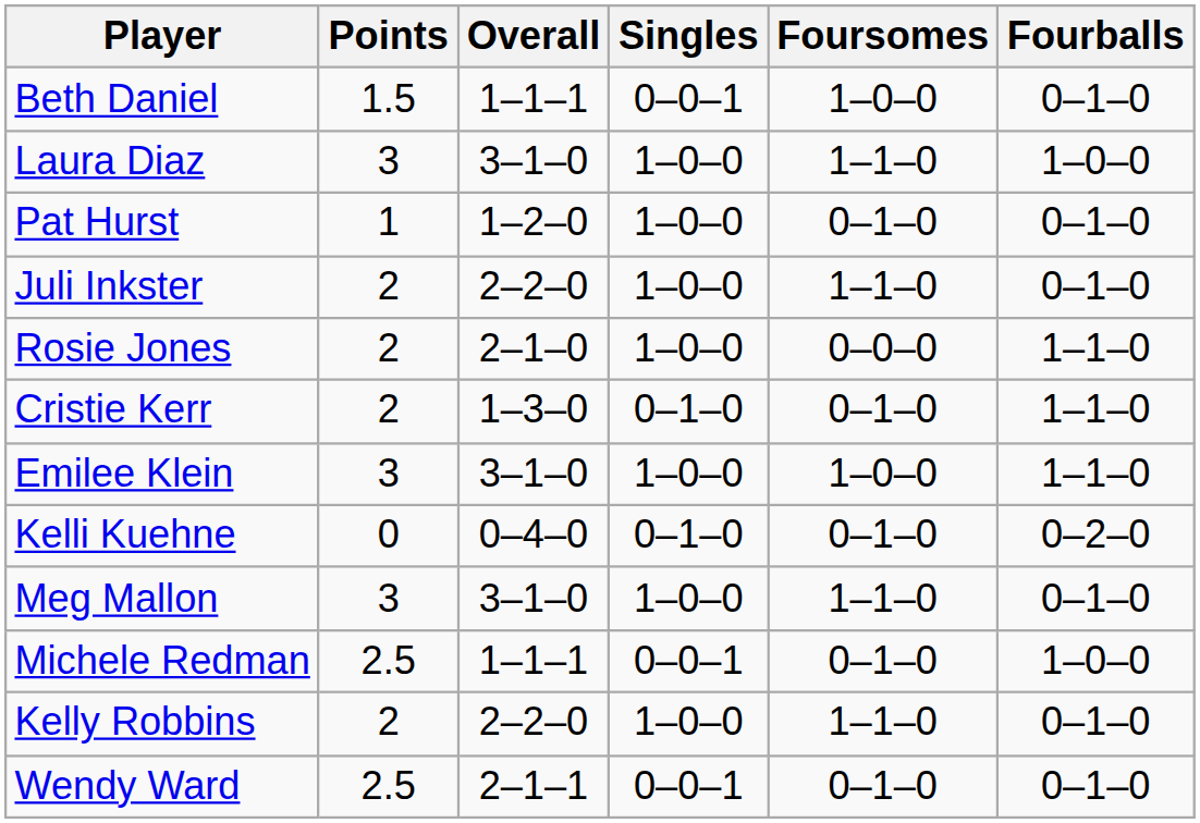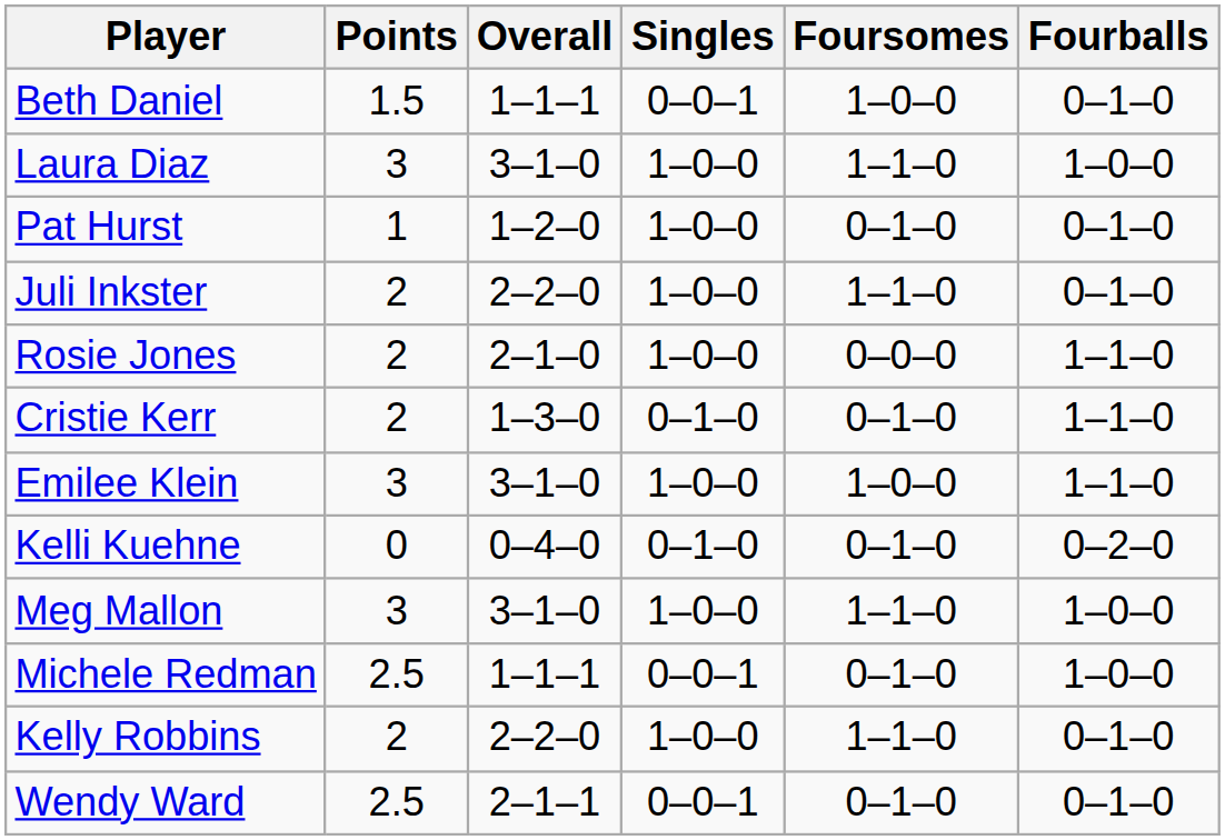Meg Mallon | Fourballs: 0–1–0 -> 1–0–0
